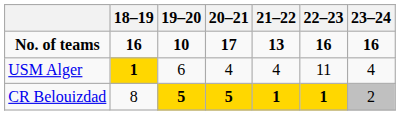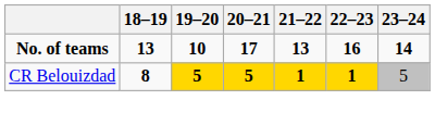No. of teams | 18–19: 16 -> 13
No. of teams | 23–24: 16 -> 14
- row: USM Alger | 1 | 6 | 4 | 4 | 11 | 4
CR Belouizdad | 18–19: normal -> bold
CR Belouizdad | 23–24: 2 -> 5
